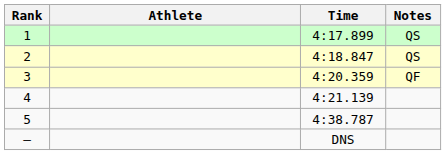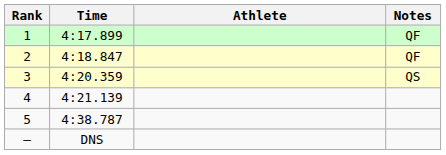columns swapped: Athlete <-> Time
1 | Notes: QS -> QF
2 | Notes: QS -> QF
3 | Notes: QF -> QS
